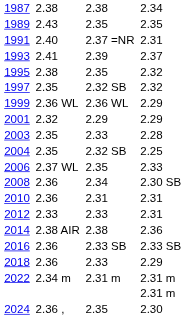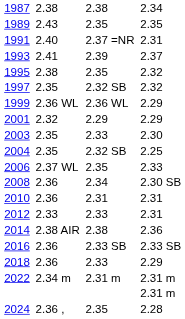2003 | column 7: 2.28 -> 2.30
2024 | column 7: 2.30 -> 2.28
